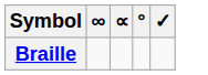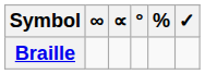+ column: %
